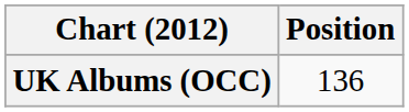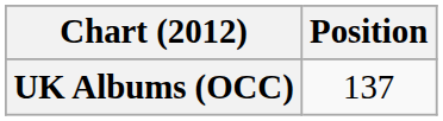UK Albums (OCC) | Position: 136 -> 137
